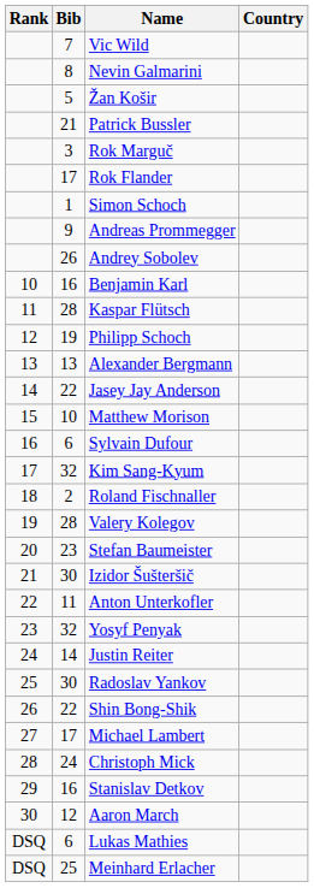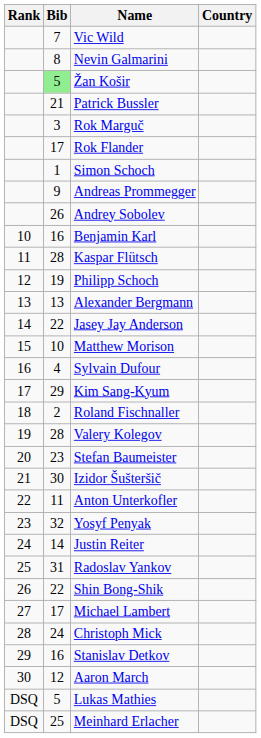Žan Košir | Bib: no background -> lightgreen background
Sylvain Dufour | Bib: 6 -> 4
Kim Sang-Kyum | Bib: 32 -> 29
Radoslav Yankov | Bib: 30 -> 31
Lukas Mathies | Bib: 6 -> 5
